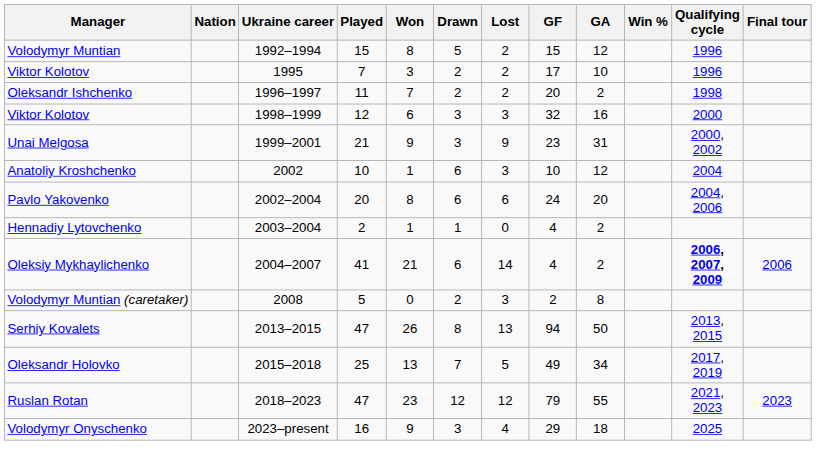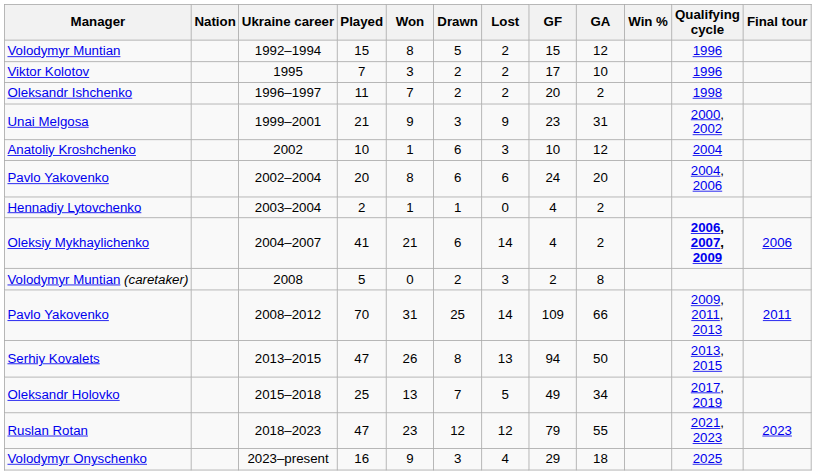- row: Viktor Kolotov | 1998–1999 | 12 | 6 | 3 | 3 | 32 | 16 | 2000
+ row: Pavlo Yakovenko | 2008–2012 | 70 | 31 | 25 | 14 | 109 | 66 | 2009, 2011, 2013 | 2011
